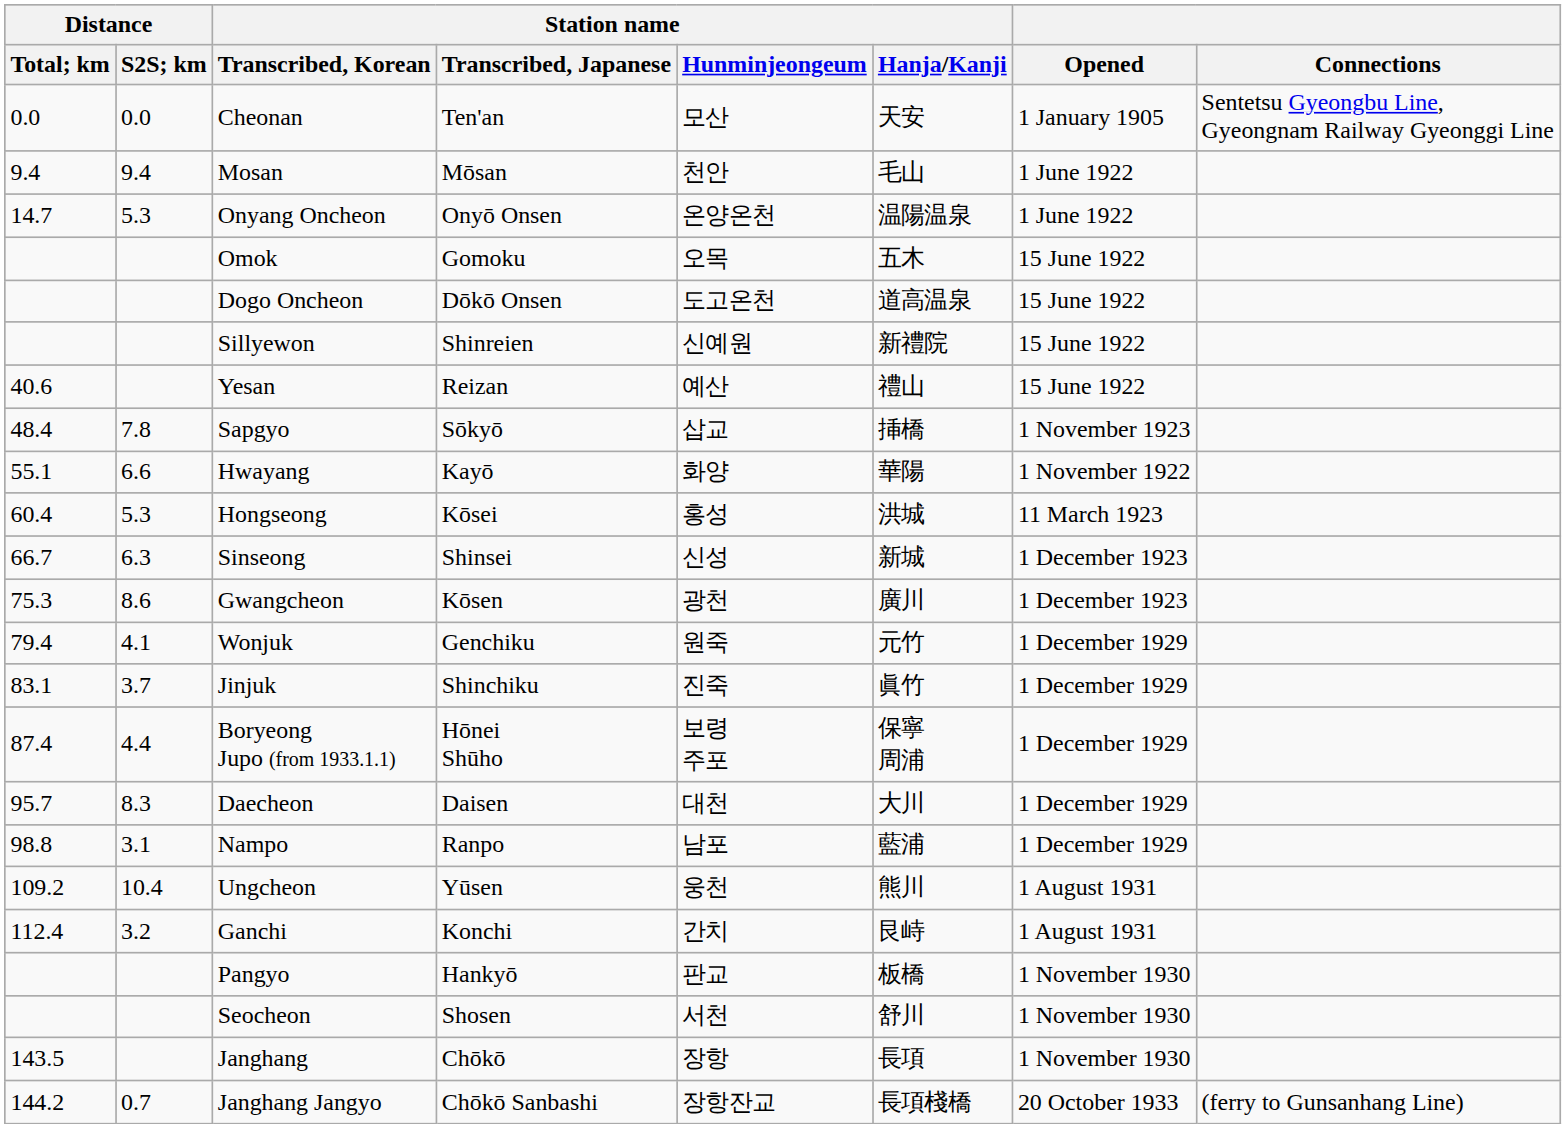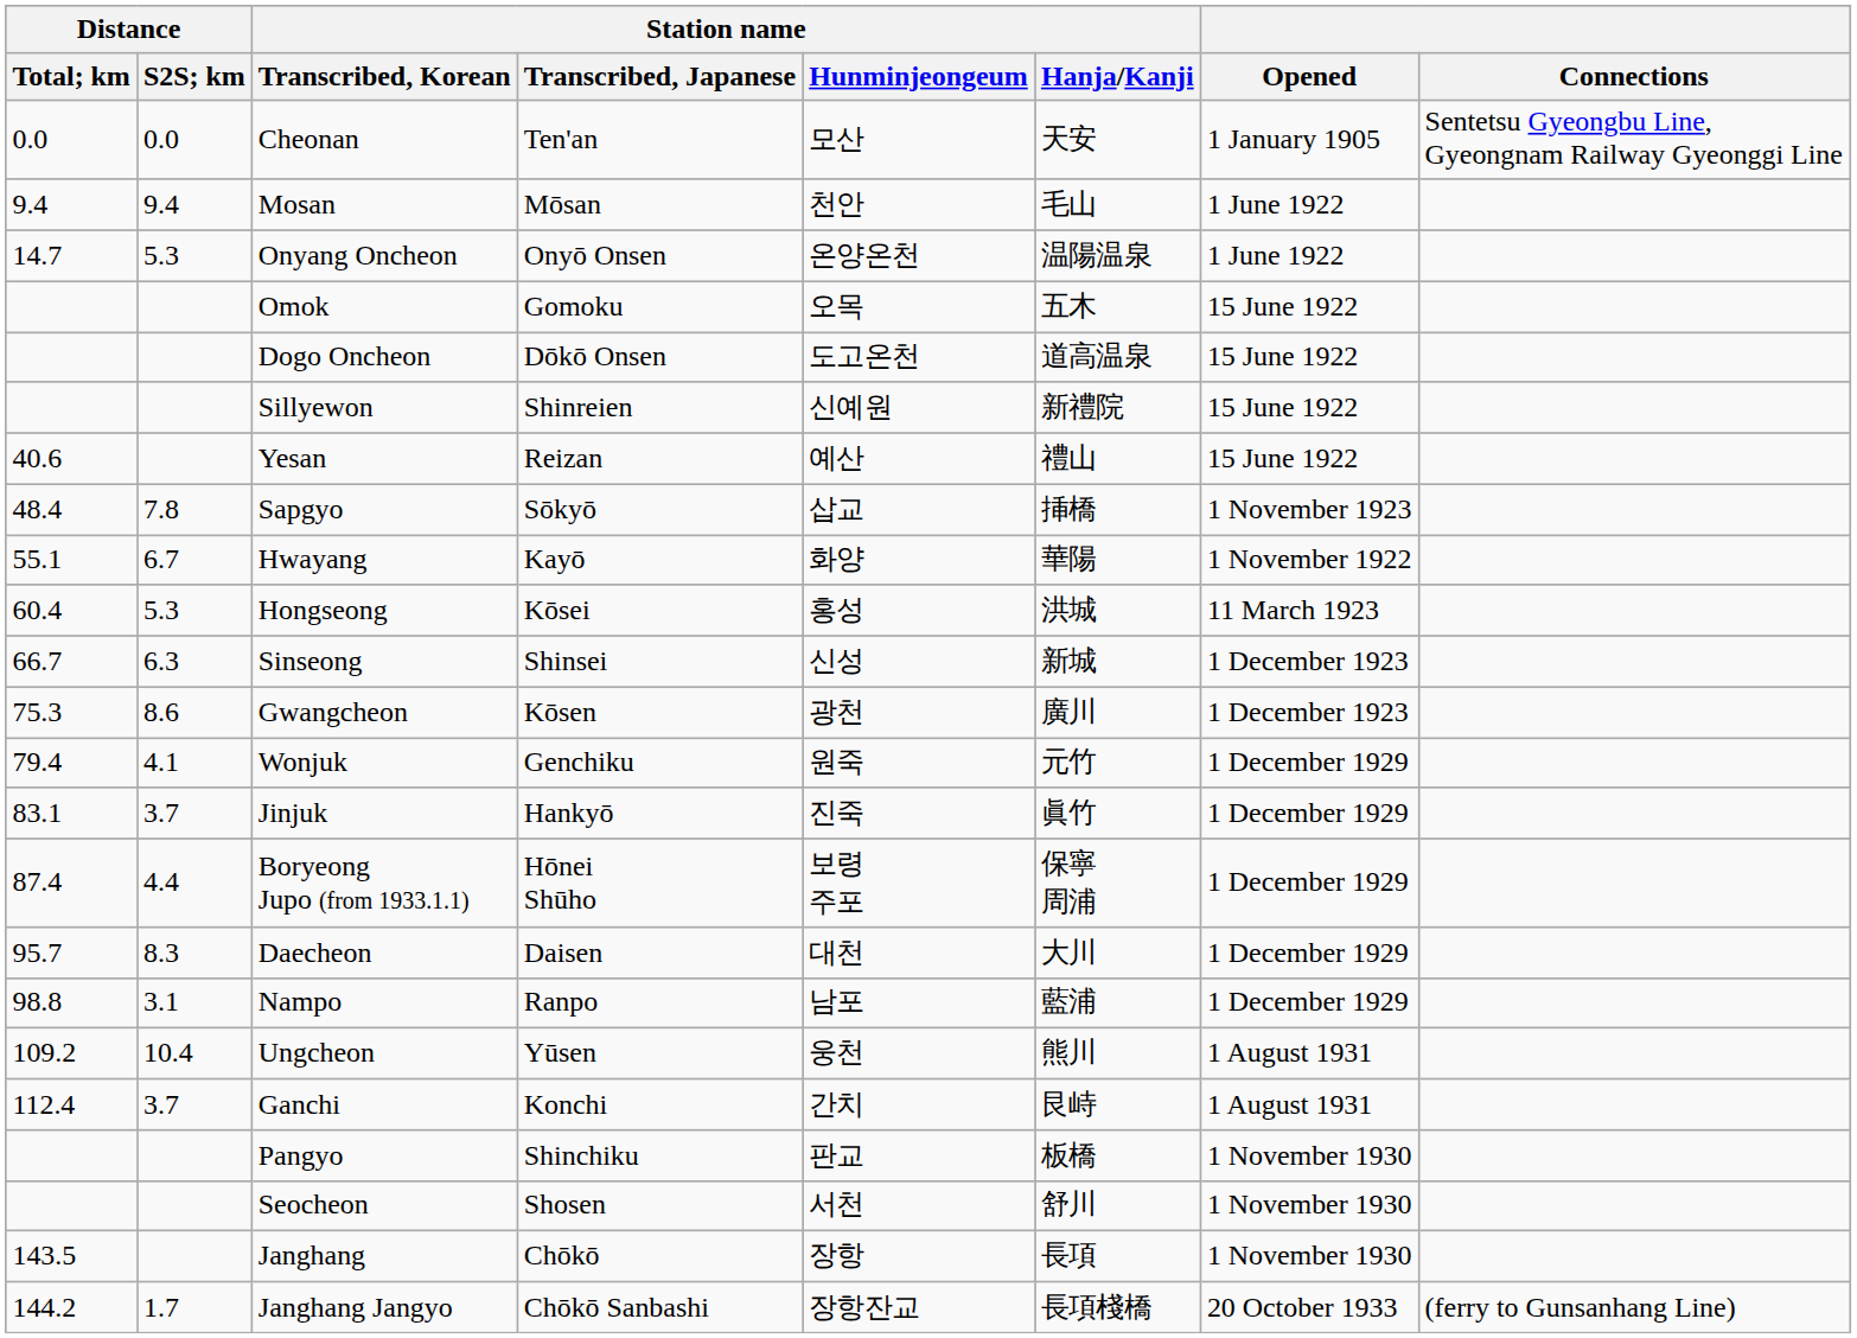Hwayang | Distance / S2S; km: 6.6 -> 6.7
Jinjuk | Station name / Transcribed, Japanese: Shinchiku -> Hankyō
Ganchi | Distance / S2S; km: 3.2 -> 3.7
Pangyo | Station name / Transcribed, Japanese: Hankyō -> Shinchiku
Janghang Jangyo | Distance / S2S; km: 0.7 -> 1.7
